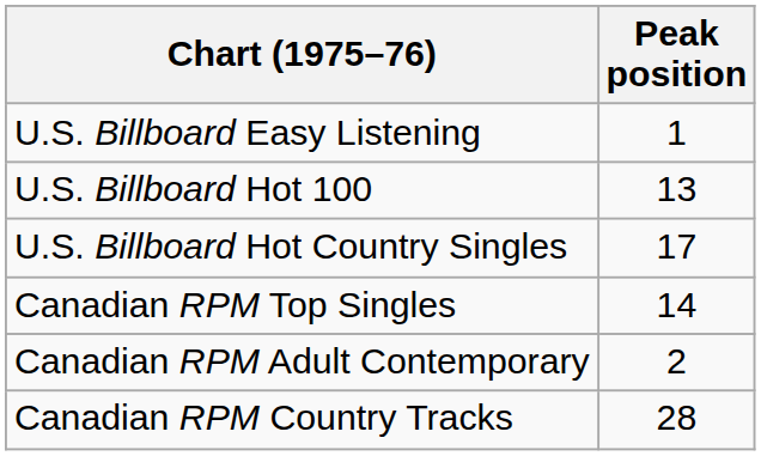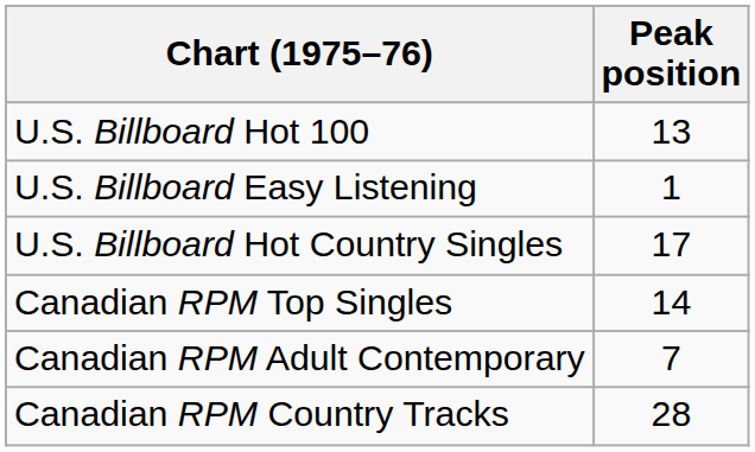rows swapped: U.S. Billboard Hot 100 <-> U.S. Billboard Easy Listening
Canadian RPM Adult Contemporary | Peak position: 2 -> 7
